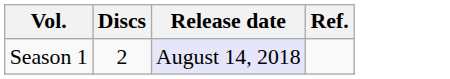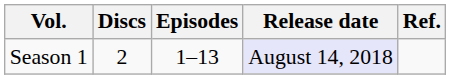+ column: Episodes | 1–13
